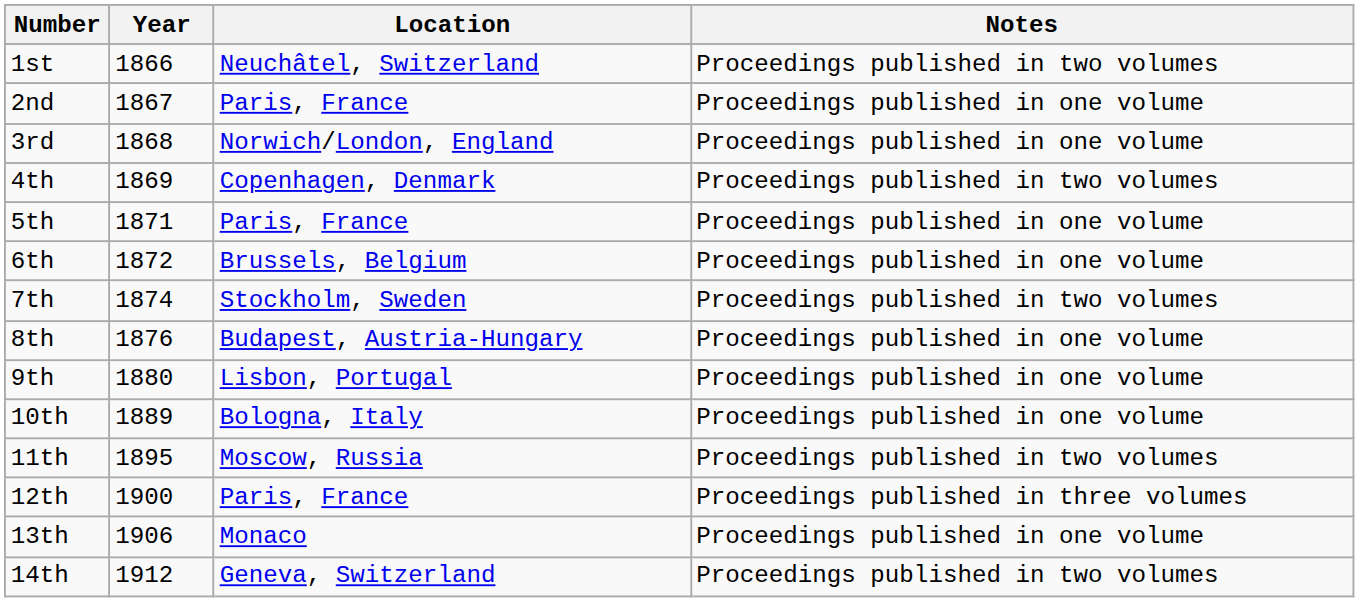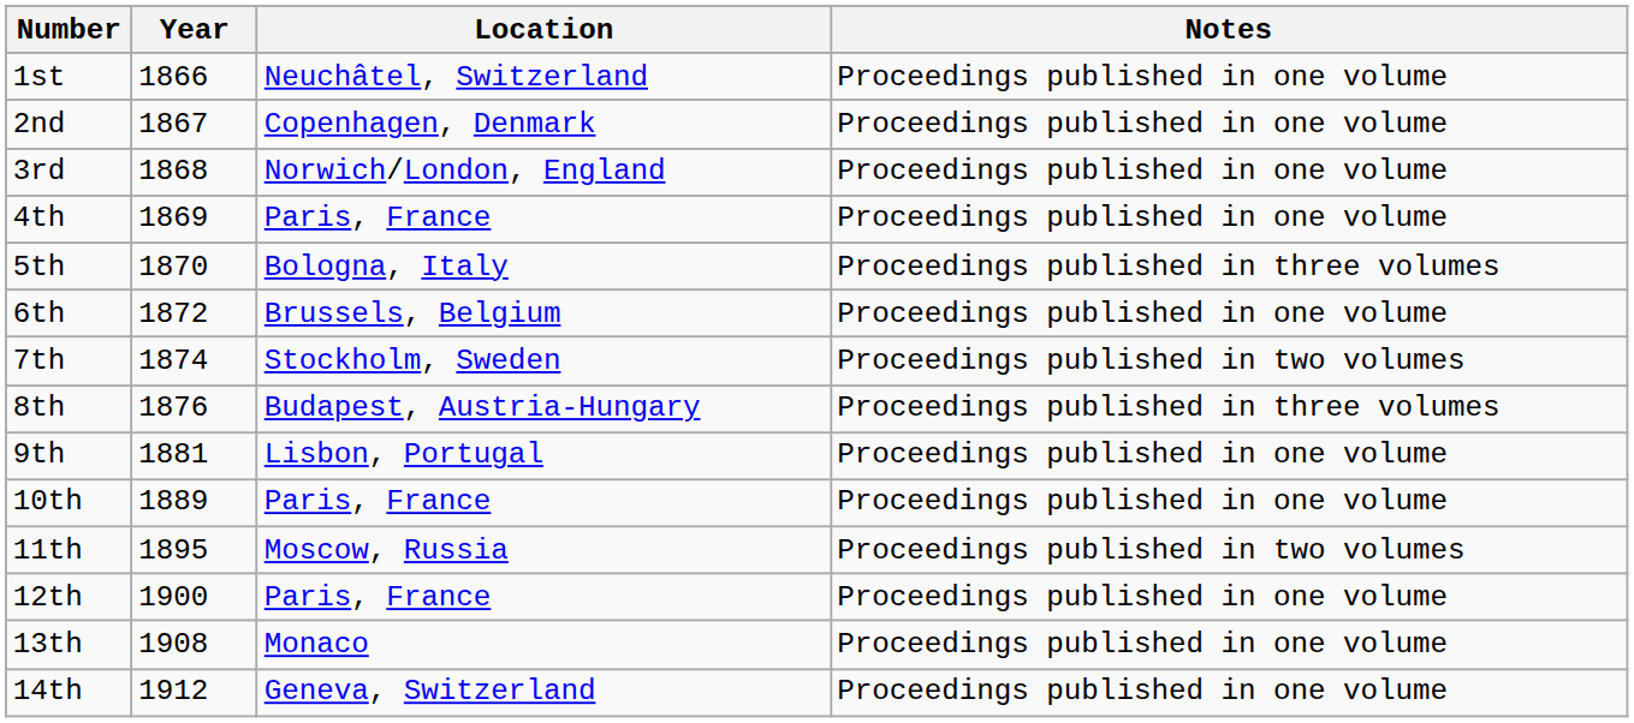1st | Notes: Proceedings published in two volumes -> Proceedings published in one volume
2nd | Location: Paris, France -> Copenhagen, Denmark
4th | Location: Copenhagen, Denmark -> Paris, France
4th | Notes: Proceedings published in two volumes -> Proceedings published in one volume
5th | Year: 1871 -> 1870
5th | Location: Paris, France -> Bologna, Italy
5th | Notes: Proceedings published in one volume -> Proceedings published in three volumes
8th | Notes: Proceedings published in one volume -> Proceedings published in three volumes
9th | Year: 1880 -> 1881
10th | Location: Bologna, Italy -> Paris, France
12th | Notes: Proceedings published in three volumes -> Proceedings published in one volume
13th | Year: 1906 -> 1908
14th | Notes: Proceedings published in two volumes -> Proceedings published in one volume
